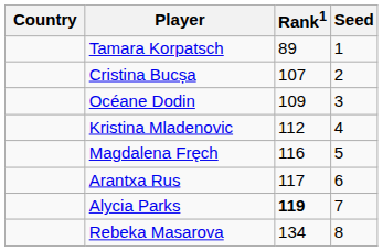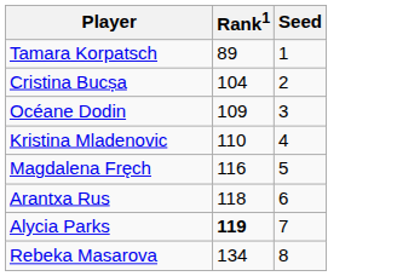- column: Country
Cristina Bucșa | Rank1: 107 -> 104
Kristina Mladenovic | Rank1: 112 -> 110
Arantxa Rus | Rank1: 117 -> 118
